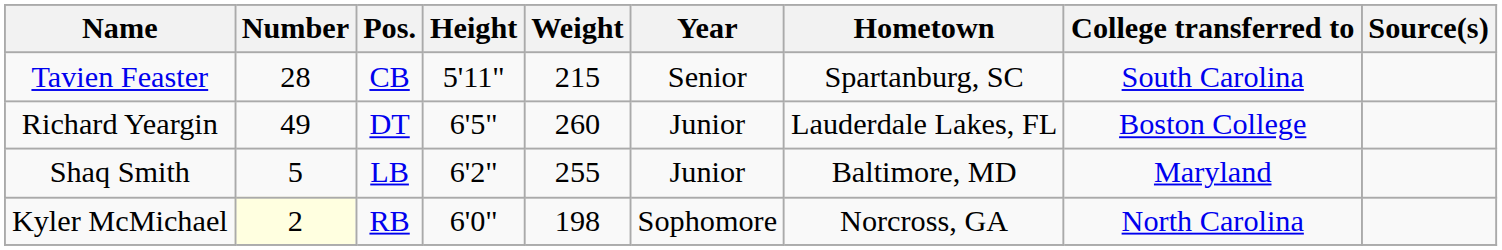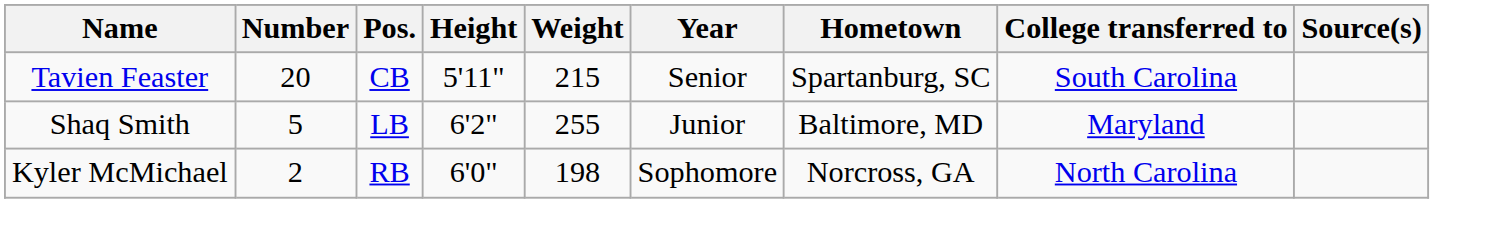Tavien Feaster | Number: 28 -> 20
- row: Richard Yeargin | 49 | DT | 6'5" | 260 | Junior | Lauderdale Lakes, FL | Boston College
Kyler McMichael | Number: lightyellow background -> no background
